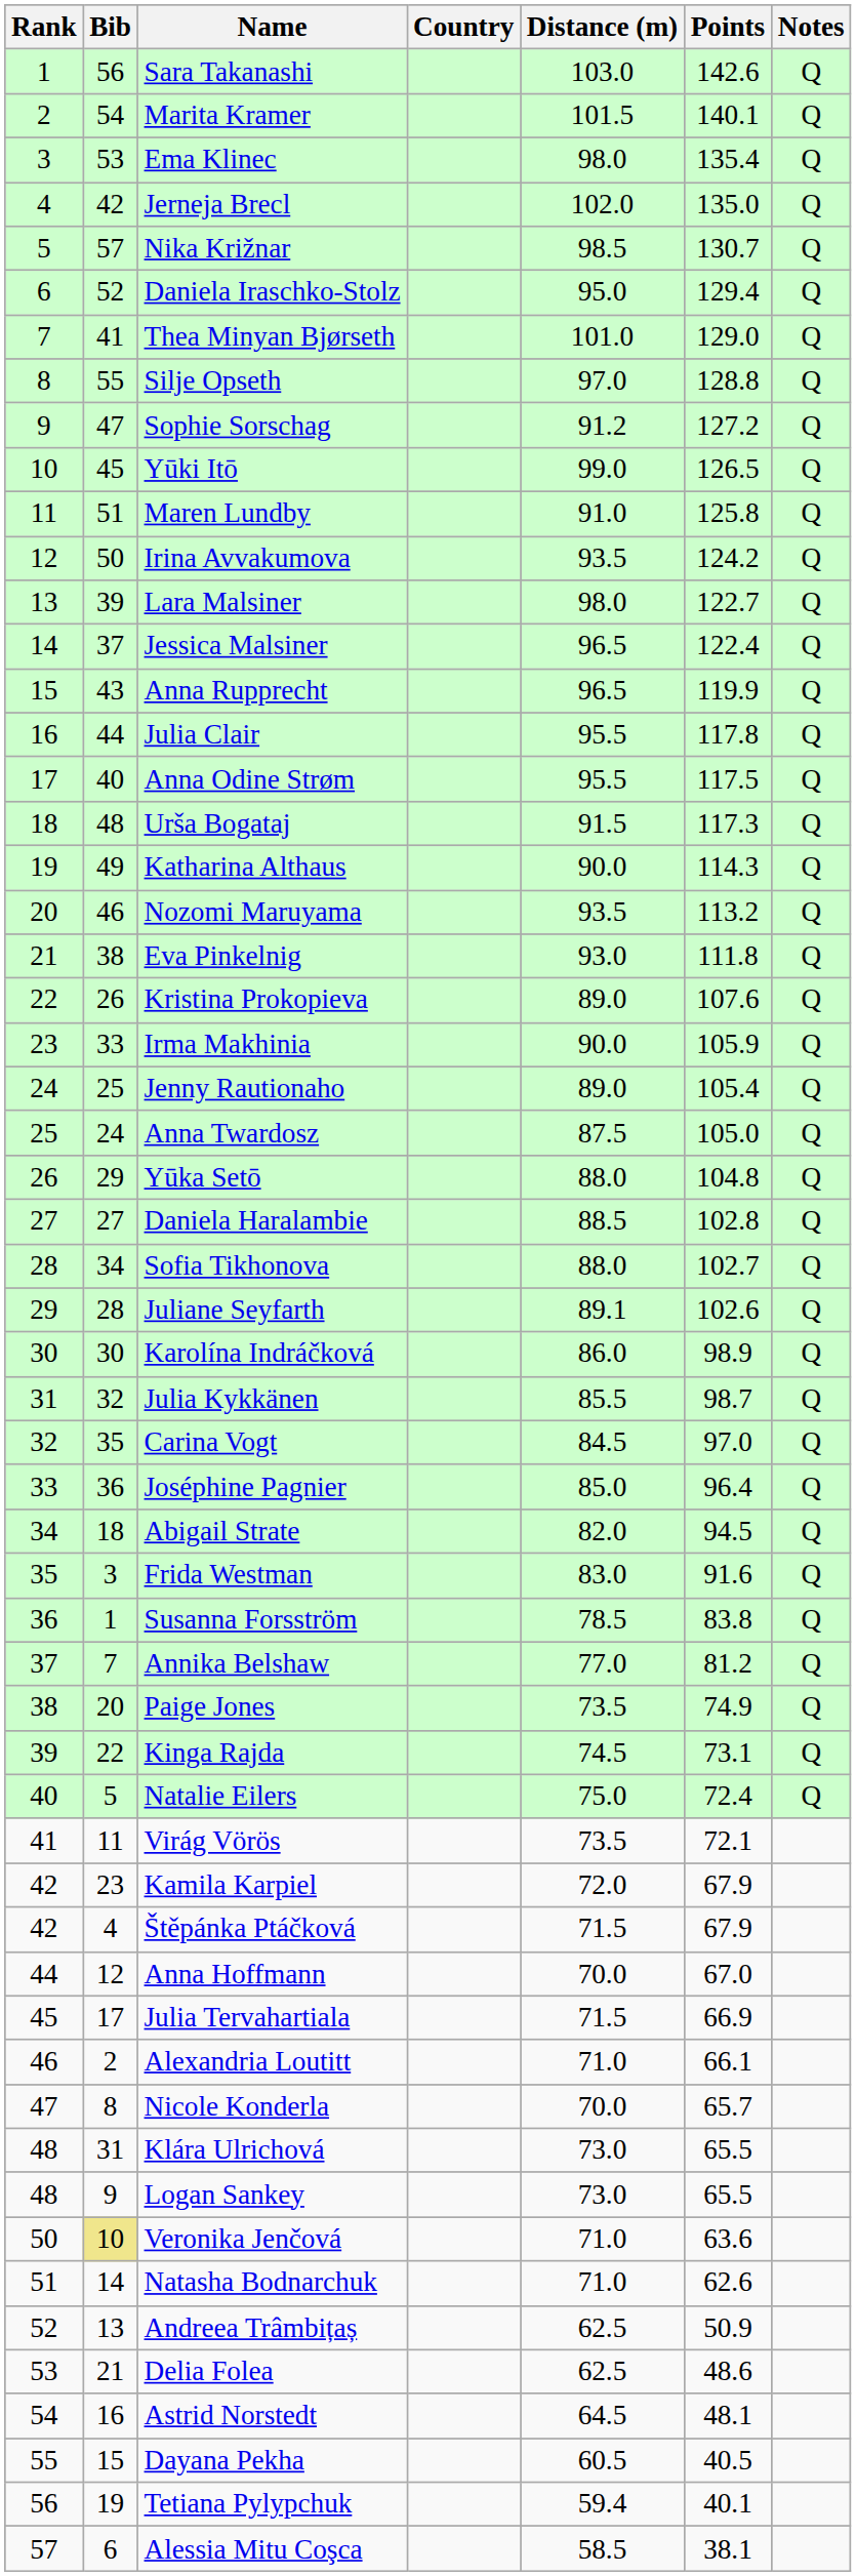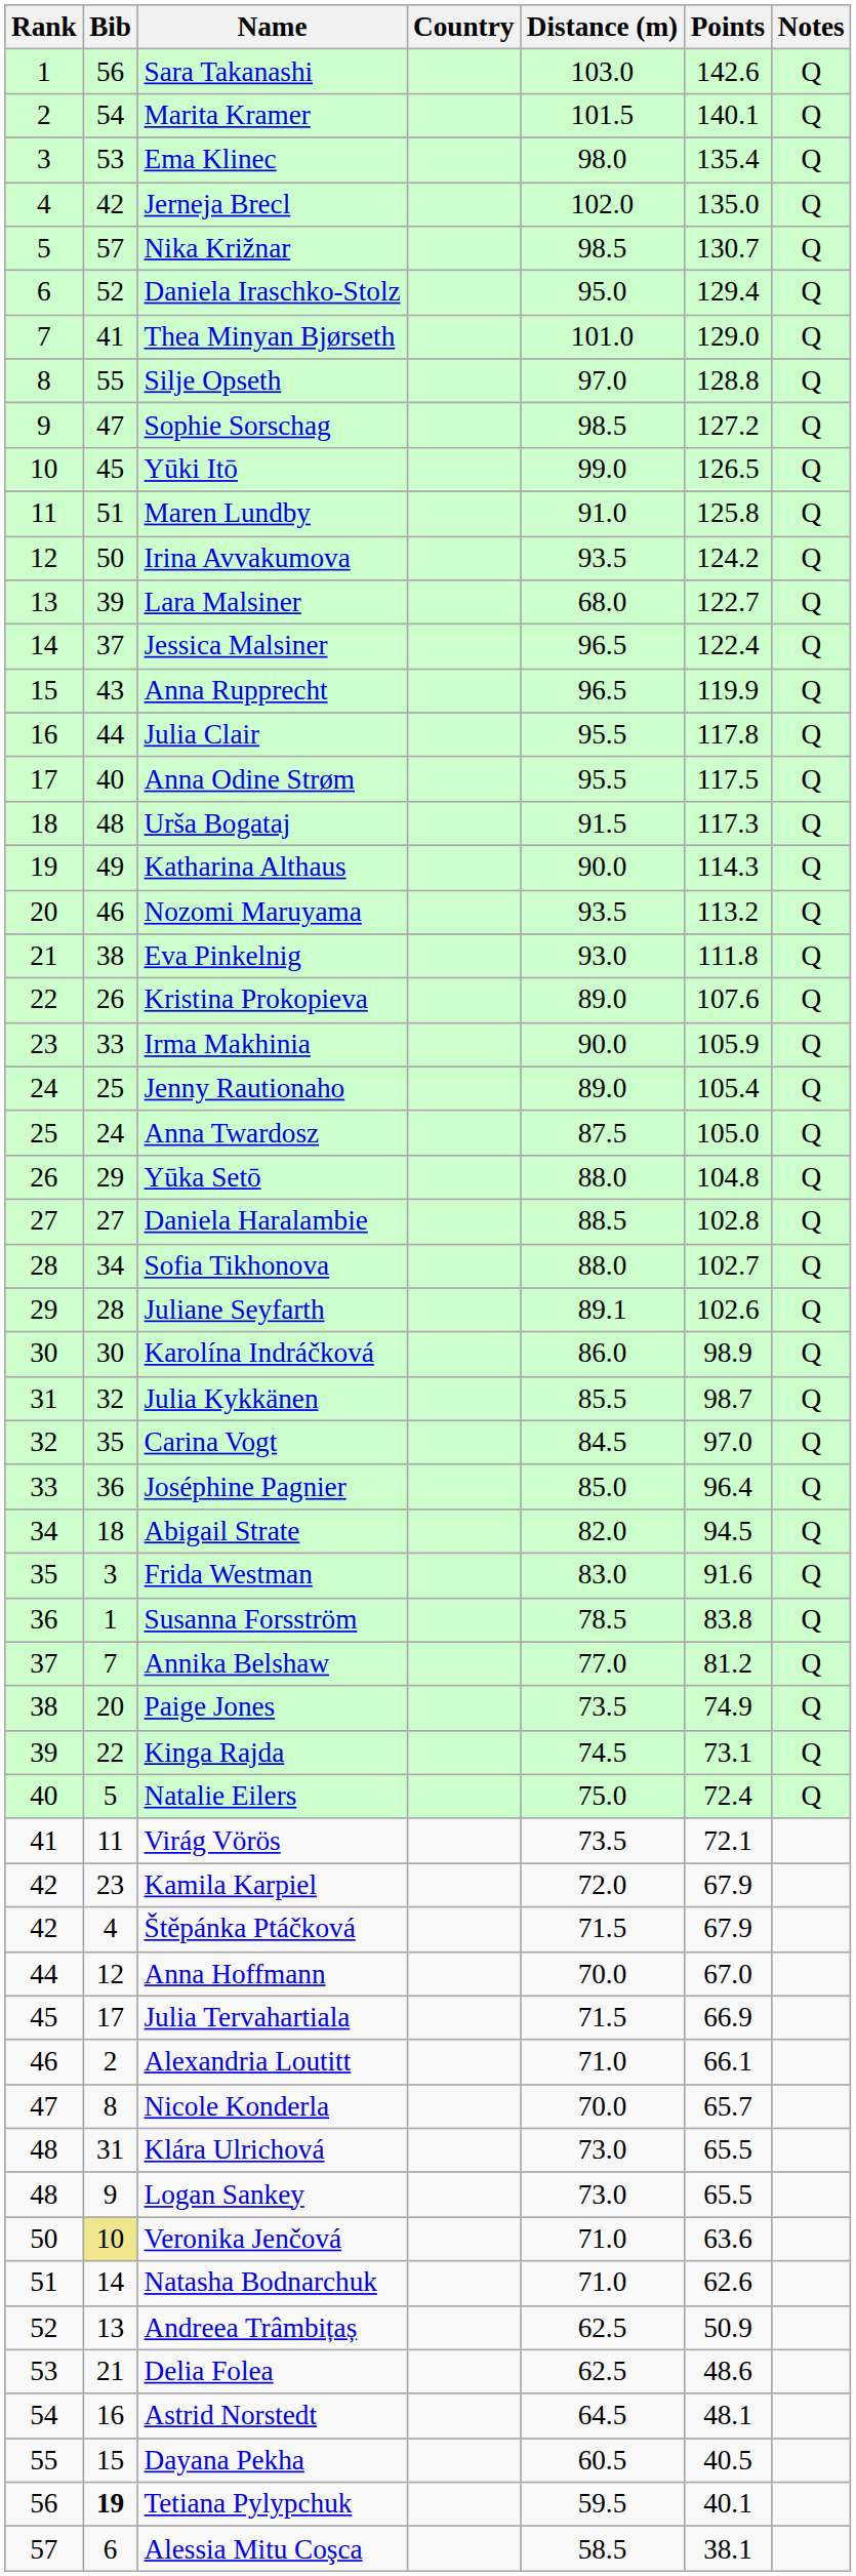Sophie Sorschag | Distance (m): 91.2 -> 98.5
Lara Malsiner | Distance (m): 98.0 -> 68.0
Tetiana Pylypchuk | Bib: normal -> bold
Tetiana Pylypchuk | Distance (m): 59.4 -> 59.5
